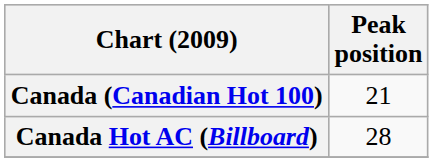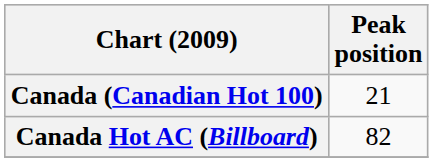Canada Hot AC (Billboard) | Peak position: 28 -> 82
